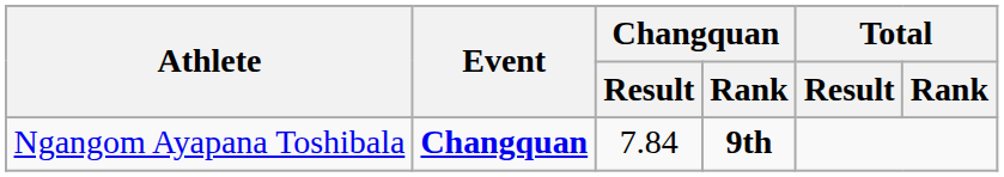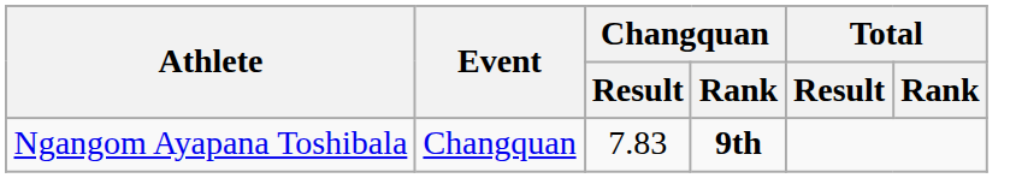Ngangom Ayapana Toshibala | Event: bold -> normal
Ngangom Ayapana Toshibala | Changquan / Result: 7.84 -> 7.83
